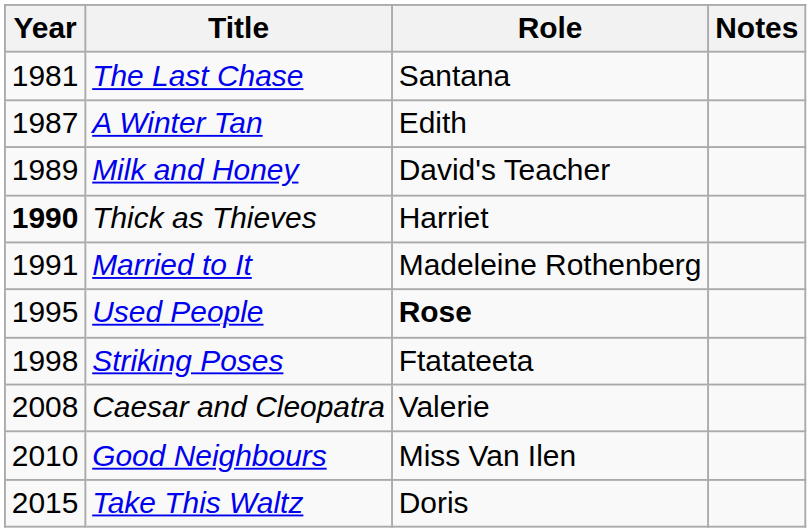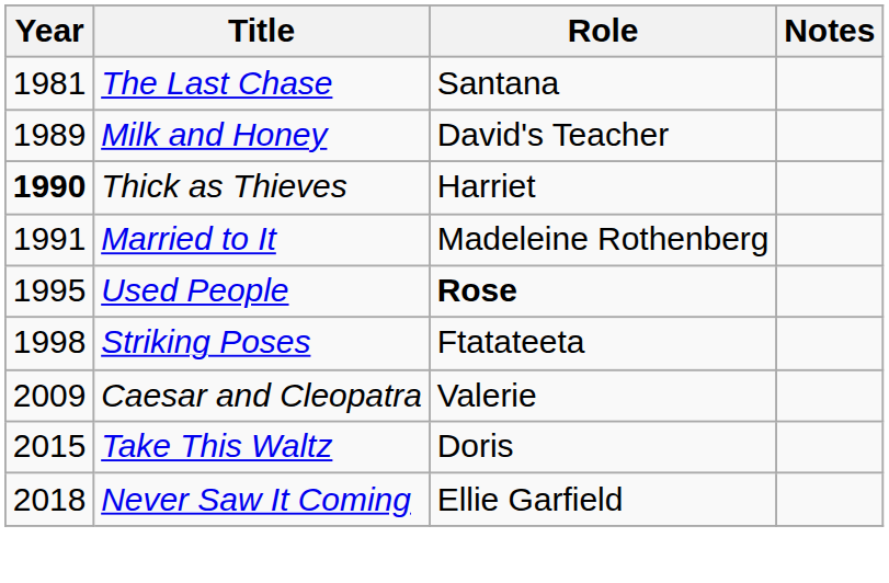- row: 1987 | A Winter Tan | Edith
Caesar and Cleopatra | Year: 2008 -> 2009
- row: 2010 | Good Neighbours | Miss Van Ilen
+ row: 2018 | Never Saw It Coming | Ellie Garfield
